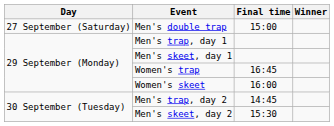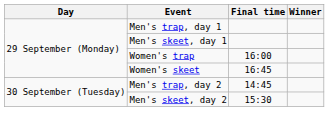- row: 27 September (Saturday) | Men's double trap | 15:00
Women's trap | Final time: 16:45 -> 16:00
Women's skeet | Final time: 16:00 -> 16:45
